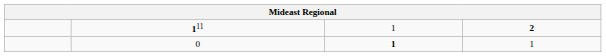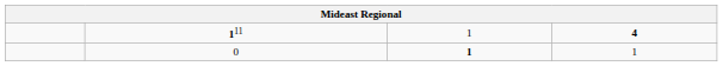111 | column 4: 2 -> 4
